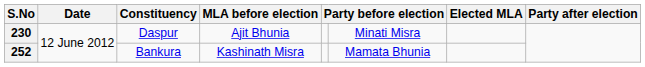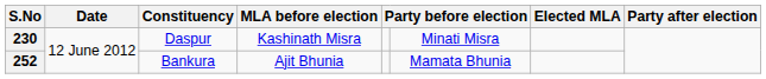230 | MLA before election: Ajit Bhunia -> Kashinath Misra
252 | MLA before election: Kashinath Misra -> Ajit Bhunia
